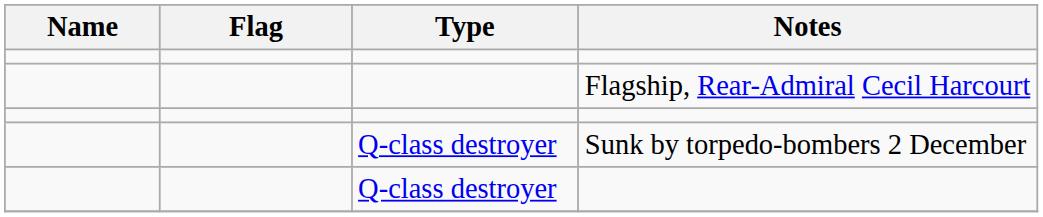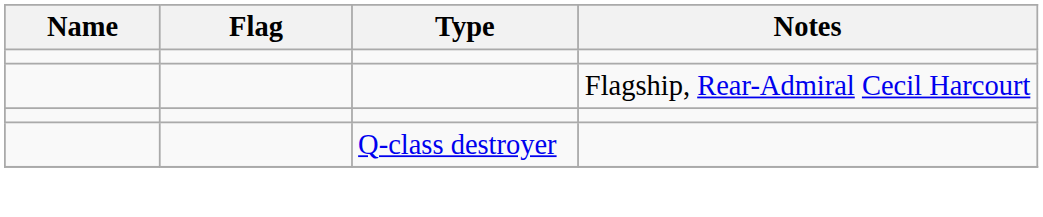- row: Q-class destroyer | Sunk by torpedo-bombers 2 December
